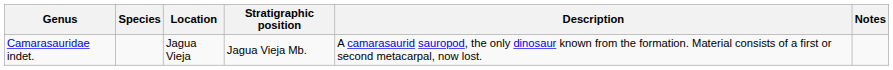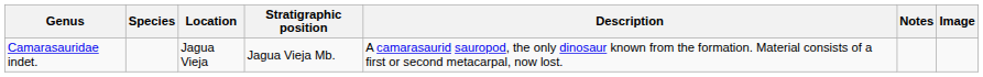+ column: Image
